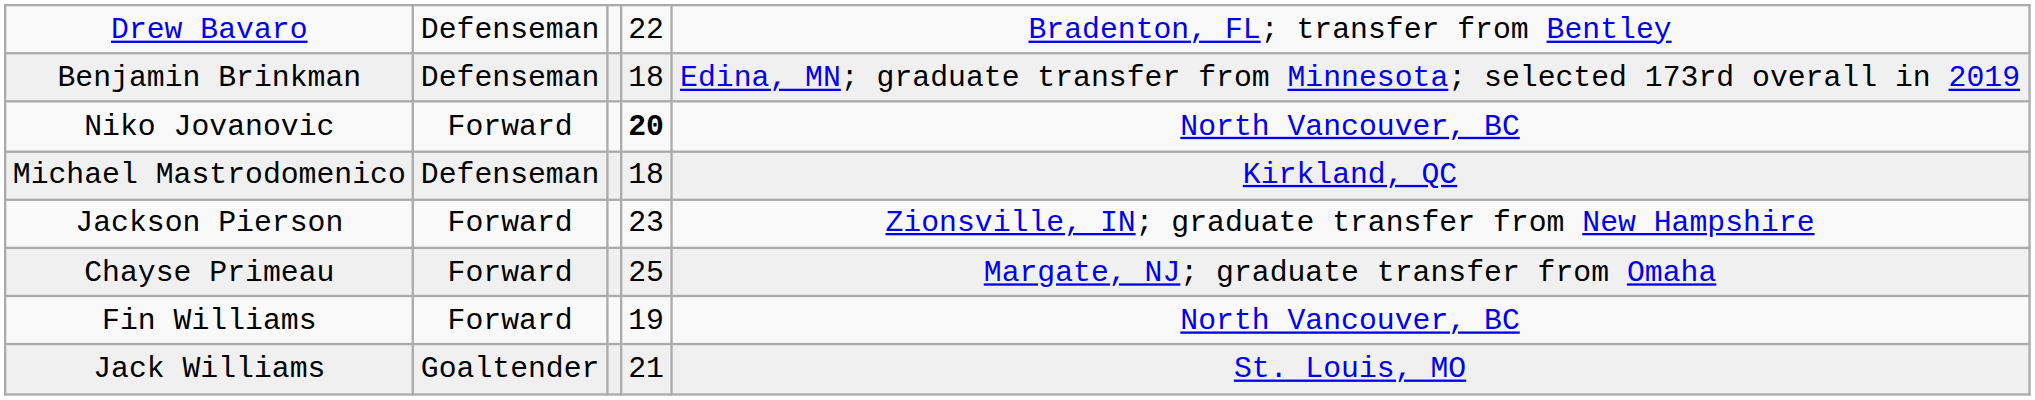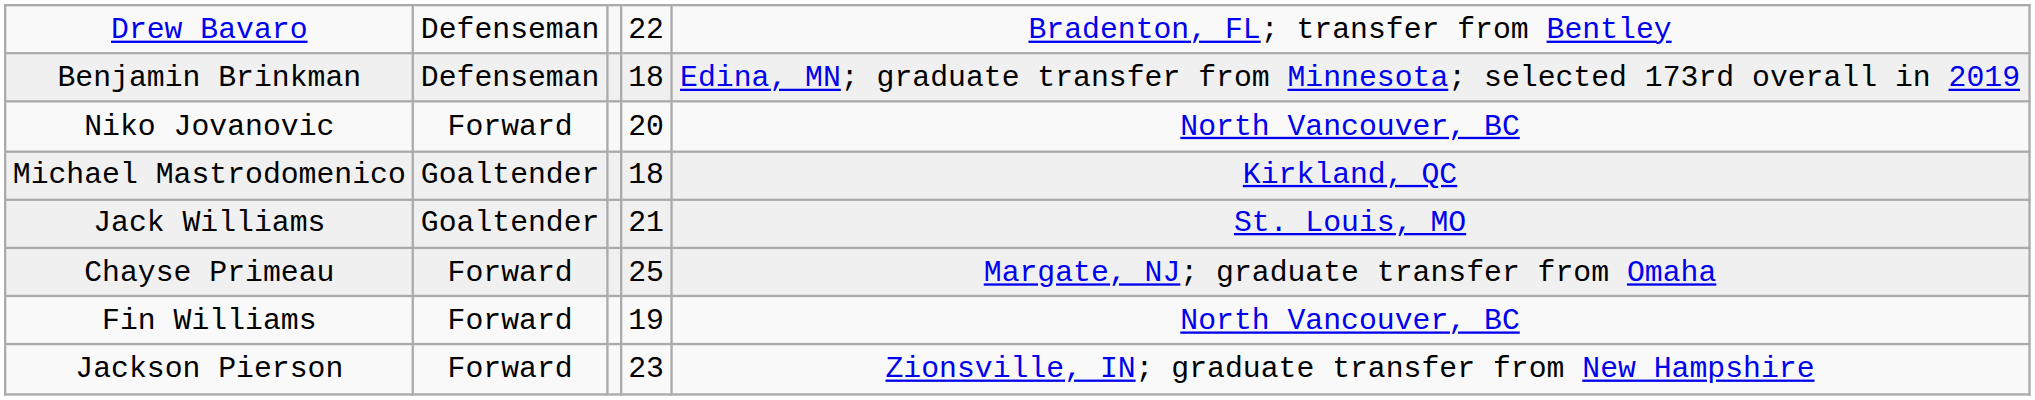Niko Jovanovic | column 4: bold -> normal
Michael Mastrodomenico | column 2: Defenseman -> Goaltender
rows swapped: Jackson Pierson <-> Jack Williams
